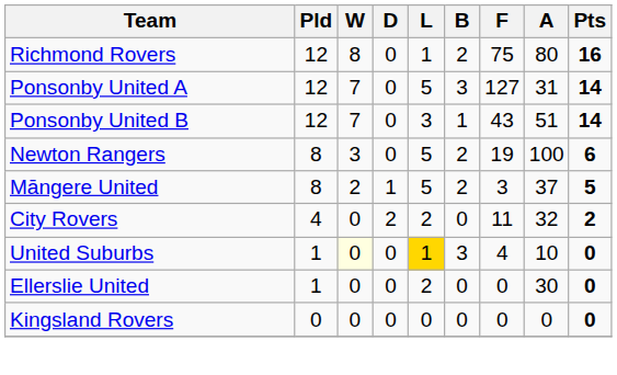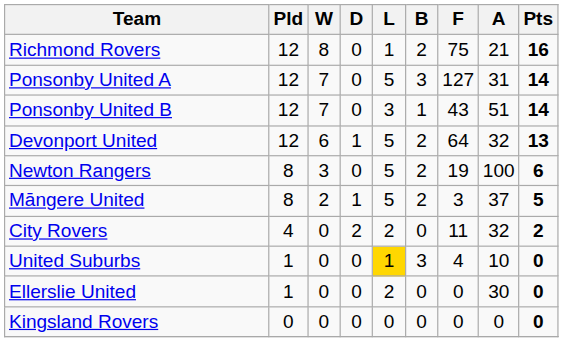Richmond Rovers | A: 80 -> 21
+ row: Devonport United | 12 | 6 | 1 | 5 | 2 | 64 | 32 | 13
United Suburbs | W: lightyellow background -> no background
